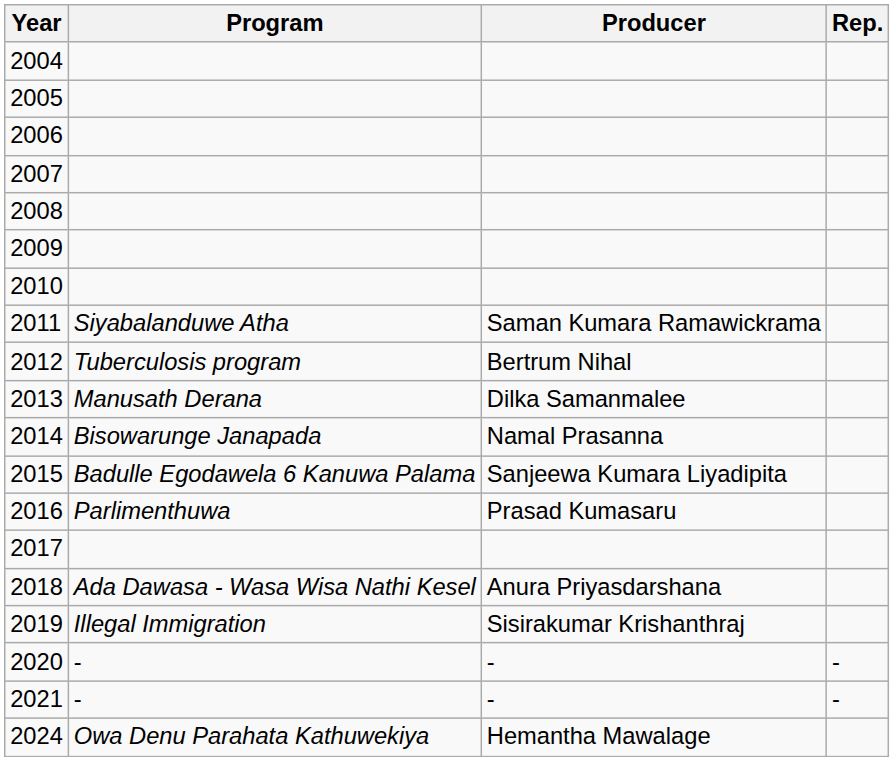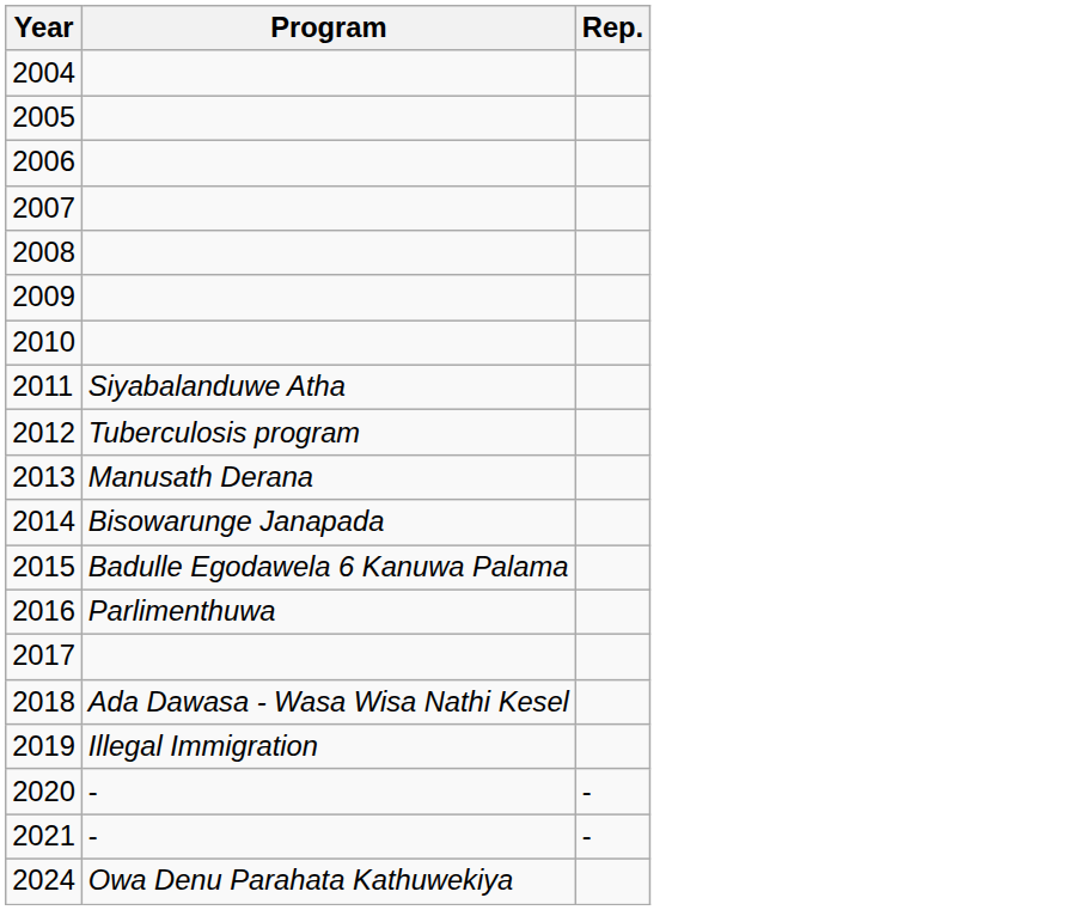- column: Producer | Saman Kumara Ramawickrama | Bertrum Nihal | Dilka Samanmalee | Namal Prasanna | Sanjeewa Kumara Liyadipita | Prasad Kumasaru | Anura Priyasdarshana | Sisirakumar Krishanthraj | - | - | Hemantha Mawalage
